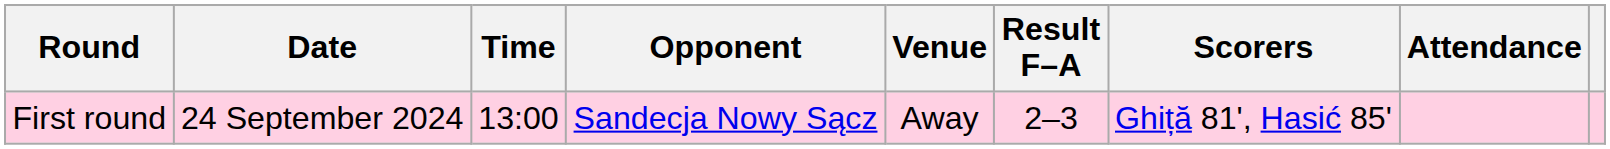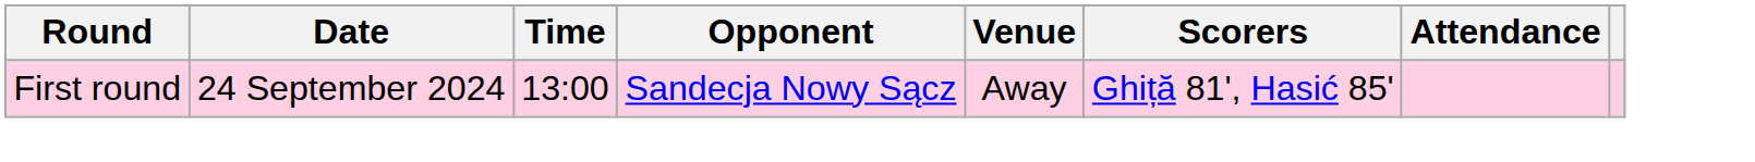- column: Result F–A | 2–3
